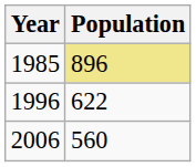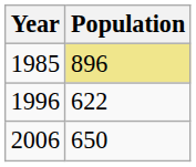2006 | Population: 560 -> 650
